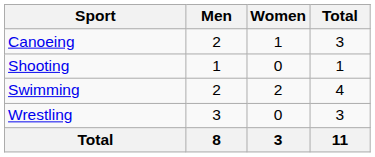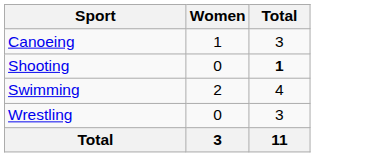- column: Men | 2 | 1 | 2 | 3 | 8
Shooting | Total: normal -> bold
